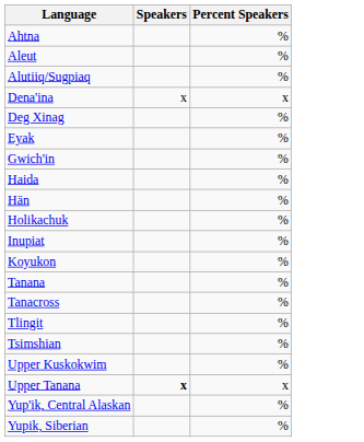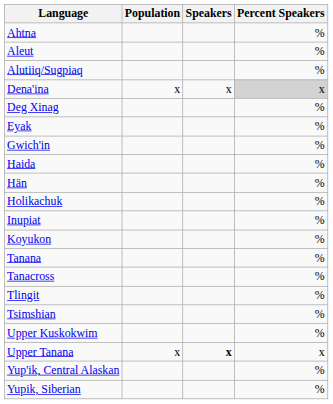+ column: Population | x | x
Dena'ina | Percent Speakers: no background -> lightgrey background
